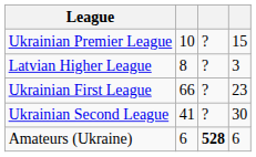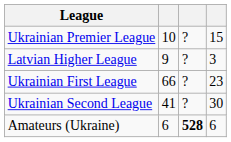Latvian Higher League | column 2: 8 -> 9
